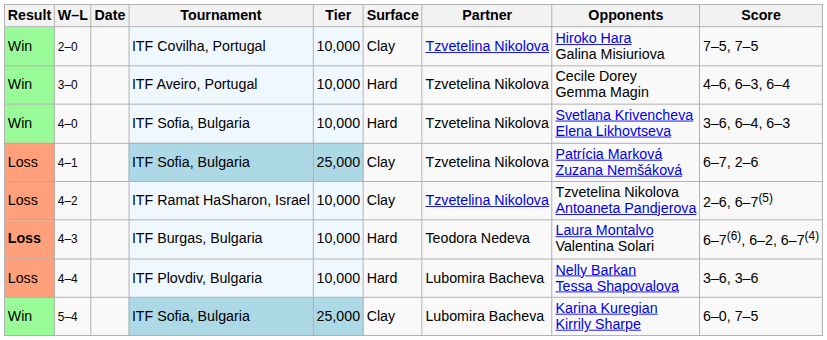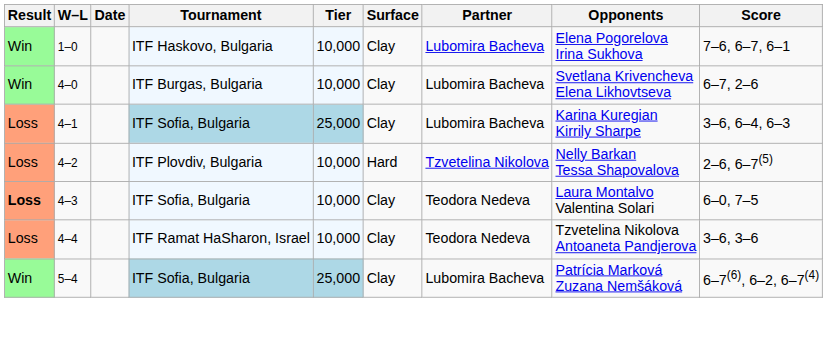+ row: Win | 1–0 | ITF Haskovo, Bulgaria | 10,000 | Clay | Lubomira Bacheva | Elena Pogorelova Irina Sukhova | 7–6, 6–7, 6–1
- row: Win | 2–0 | ITF Covilha, Portugal | 10,000 | Clay | Tzvetelina Nikolova | Hiroko Hara Galina Misiuriova | 7–5, 7–5
- row: Win | 3–0 | ITF Aveiro, Portugal | 10,000 | Hard | Tzvetelina Nikolova | Cecile Dorey Gemma Magin | 4–6, 6–3, 6–4
4–0 | Tournament: ITF Sofia, Bulgaria -> ITF Burgas, Bulgaria
4–0 | Surface: Hard -> Clay
4–0 | Partner: Tzvetelina Nikolova -> Lubomira Bacheva
4–0 | Score: 3–6, 6–4, 6–3 -> 6–7, 2–6
4–1 | Partner: Tzvetelina Nikolova -> Lubomira Bacheva
4–1 | Opponents: Patrícia Marková Zuzana Nemšáková -> Karina Kuregian Kirrily Sharpe
4–1 | Score: 6–7, 2–6 -> 3–6, 6–4, 6–3
4–2 | Tournament: ITF Ramat HaSharon, Israel -> ITF Plovdiv, Bulgaria
4–2 | Surface: Clay -> Hard
4–2 | Opponents: Tzvetelina Nikolova Antoaneta Pandjerova -> Nelly Barkan Tessa Shapovalova
4–3 | Tournament: ITF Burgas, Bulgaria -> ITF Sofia, Bulgaria
4–3 | Surface: Hard -> Clay
4–3 | Score: 6–7(6), 6–2, 6–7(4) -> 6–0, 7–5
4–4 | Tournament: ITF Plovdiv, Bulgaria -> ITF Ramat HaSharon, Israel
4–4 | Surface: Hard -> Clay
4–4 | Partner: Lubomira Bacheva -> Teodora Nedeva
4–4 | Opponents: Nelly Barkan Tessa Shapovalova -> Tzvetelina Nikolova Antoaneta Pandjerova
5–4 | Opponents: Karina Kuregian Kirrily Sharpe -> Patrícia Marková Zuzana Nemšáková
5–4 | Score: 6–0, 7–5 -> 6–7(6), 6–2, 6–7(4)
